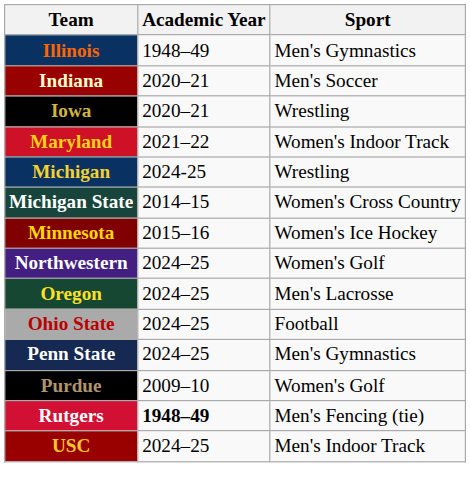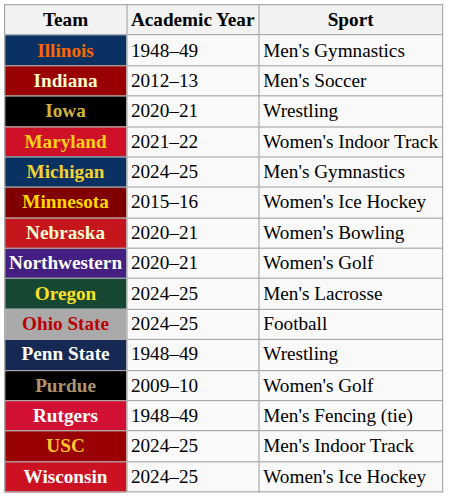Indiana | Academic Year: 2020–21 -> 2012–13
Michigan | Academic Year: 2024-25 -> 2024–25
Michigan | Sport: Wrestling -> Men's Gymnastics
- row: Michigan State | 2014–15 | Women's Cross Country
+ row: Nebraska | 2020–21 | Women's Bowling
Northwestern | Academic Year: 2024–25 -> 2020–21
Penn State | Academic Year: 2024–25 -> 1948–49
Penn State | Sport: Men's Gymnastics -> Wrestling
Rutgers | Academic Year: bold -> normal
+ row: Wisconsin | 2024–25 | Women's Ice Hockey
